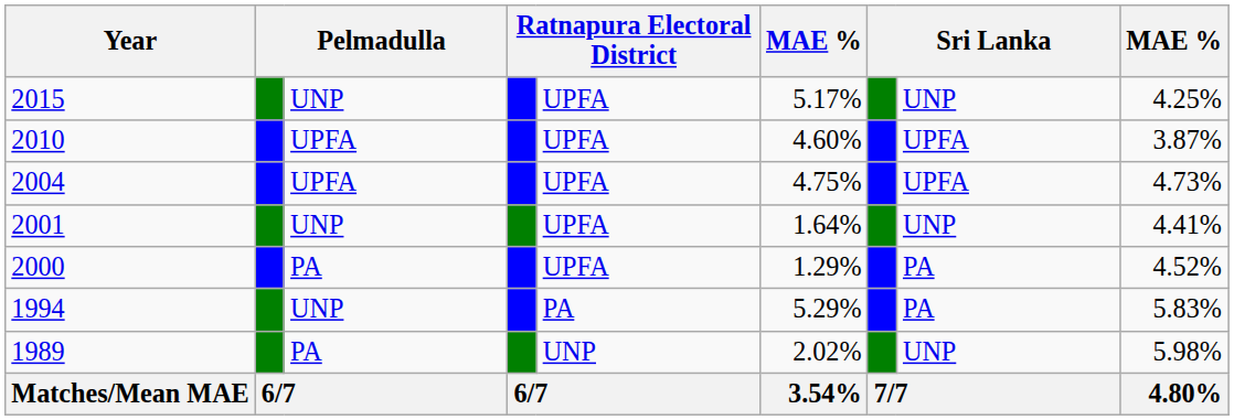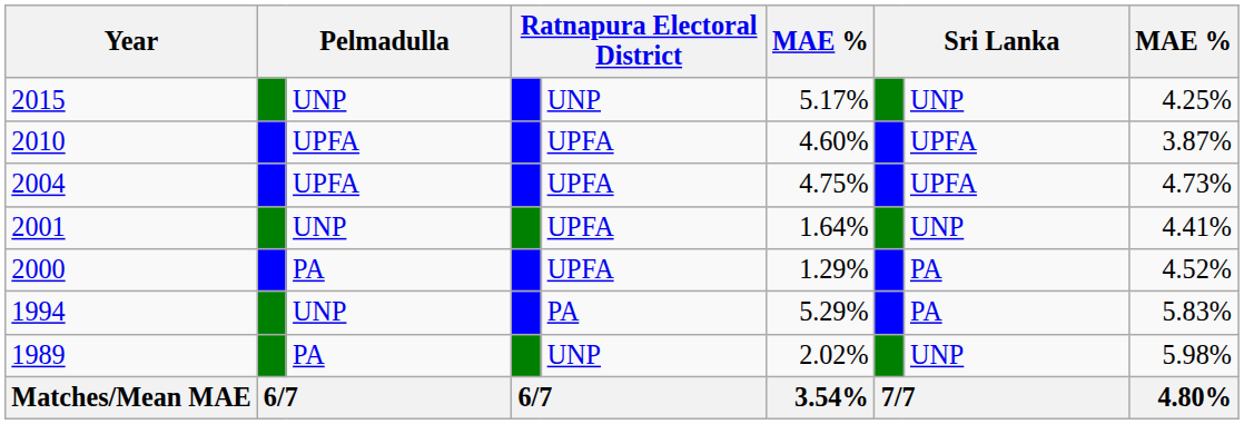2015 | column 5: UPFA -> UNP
